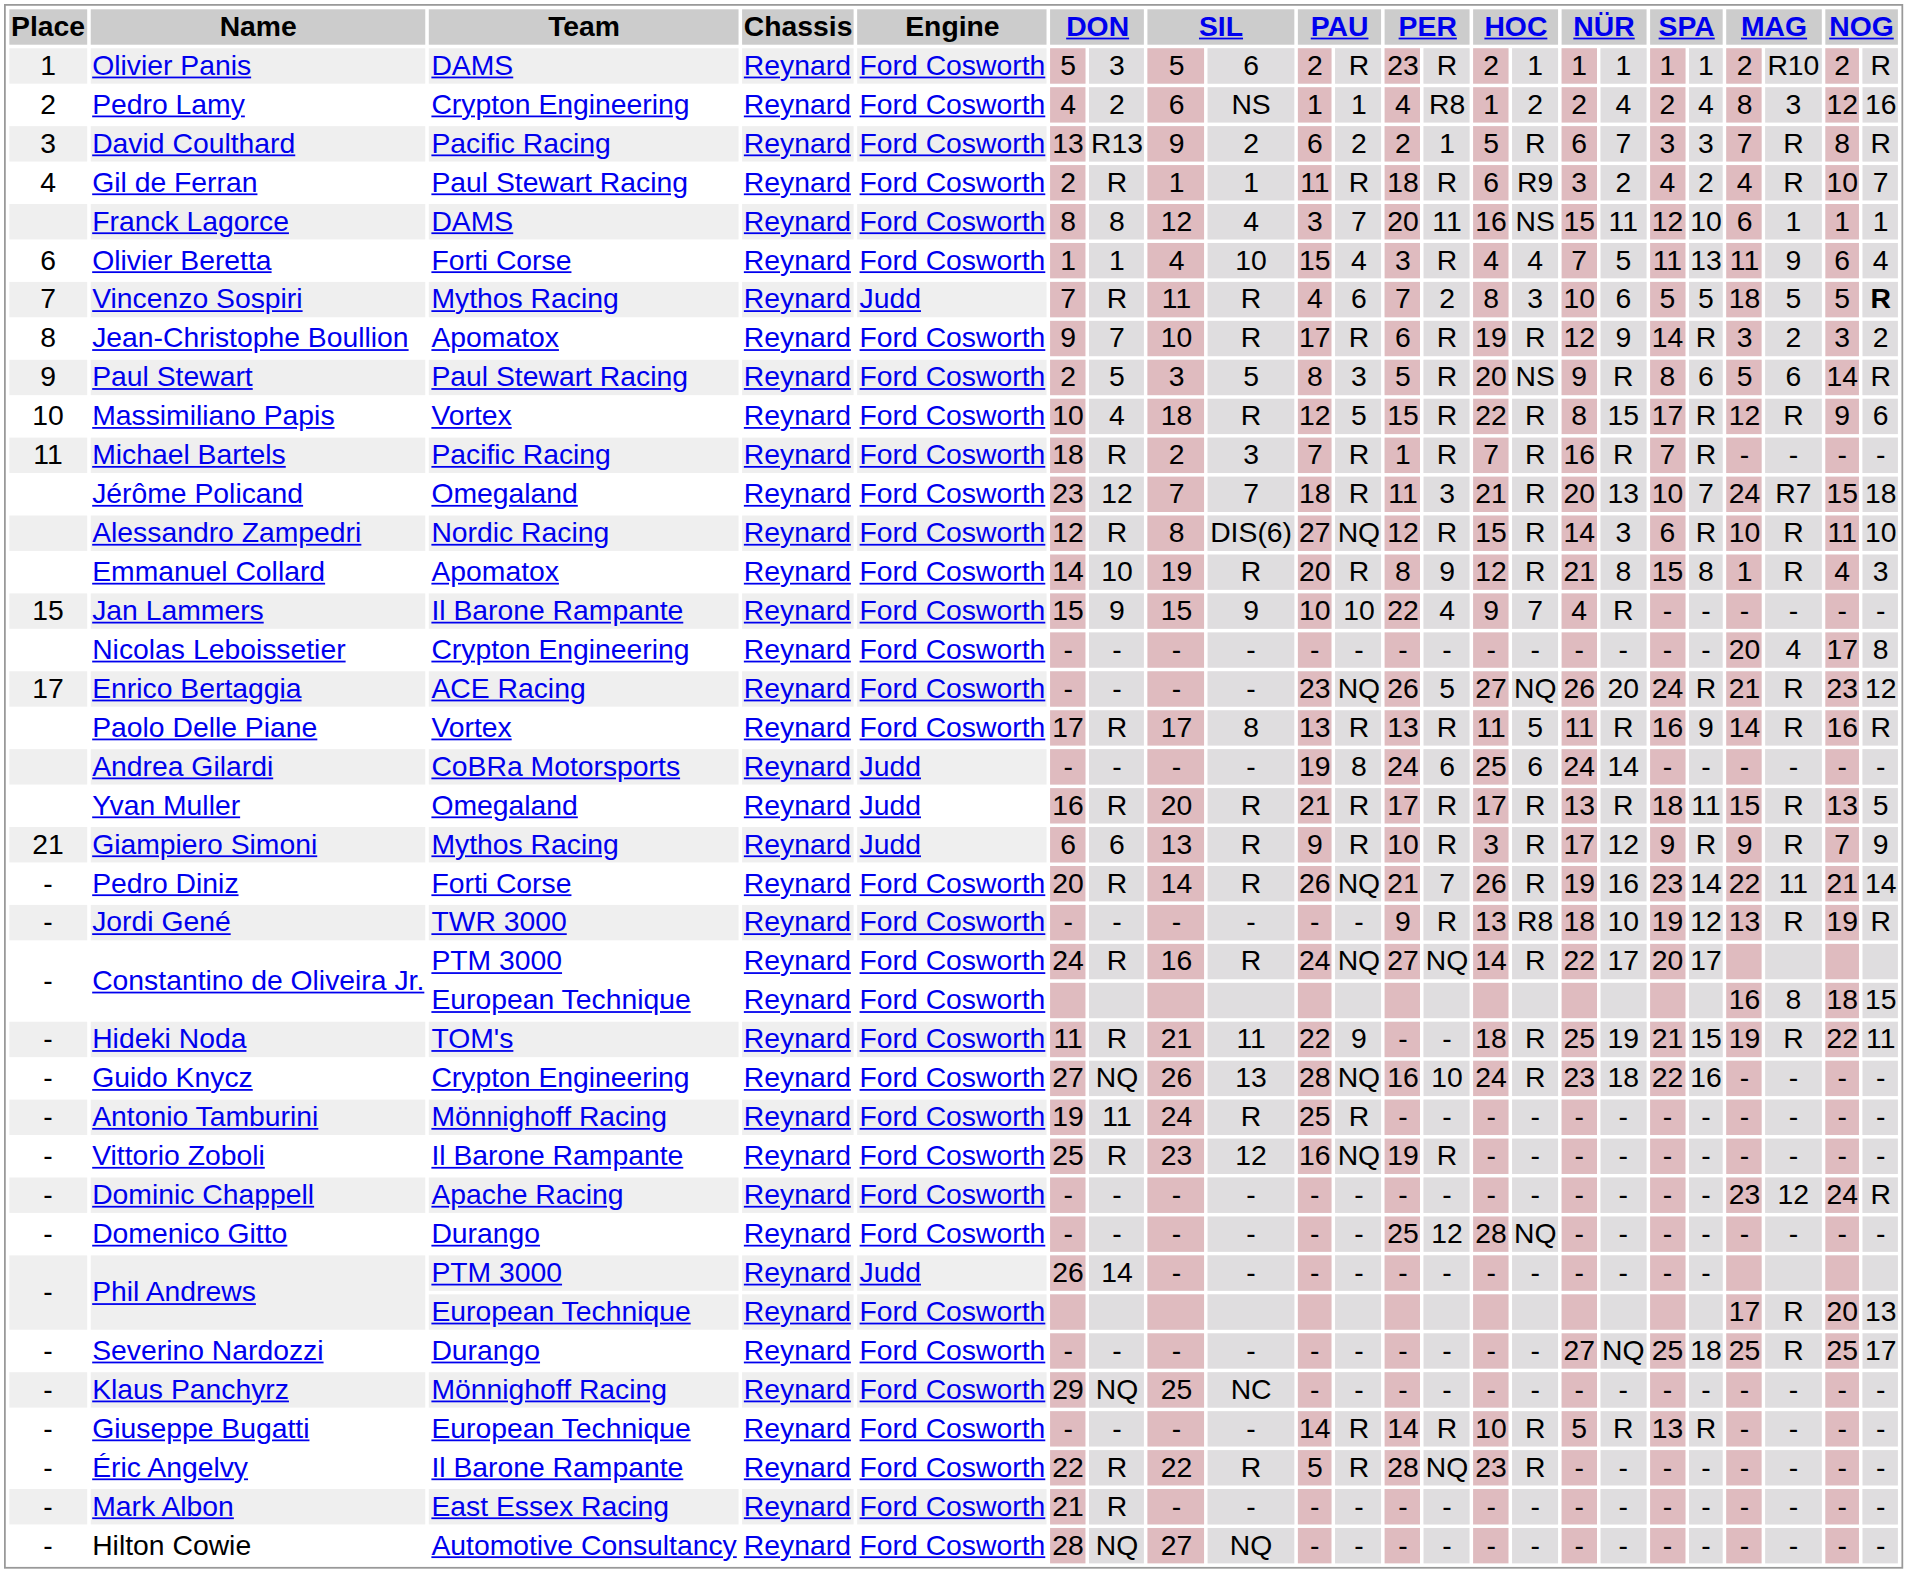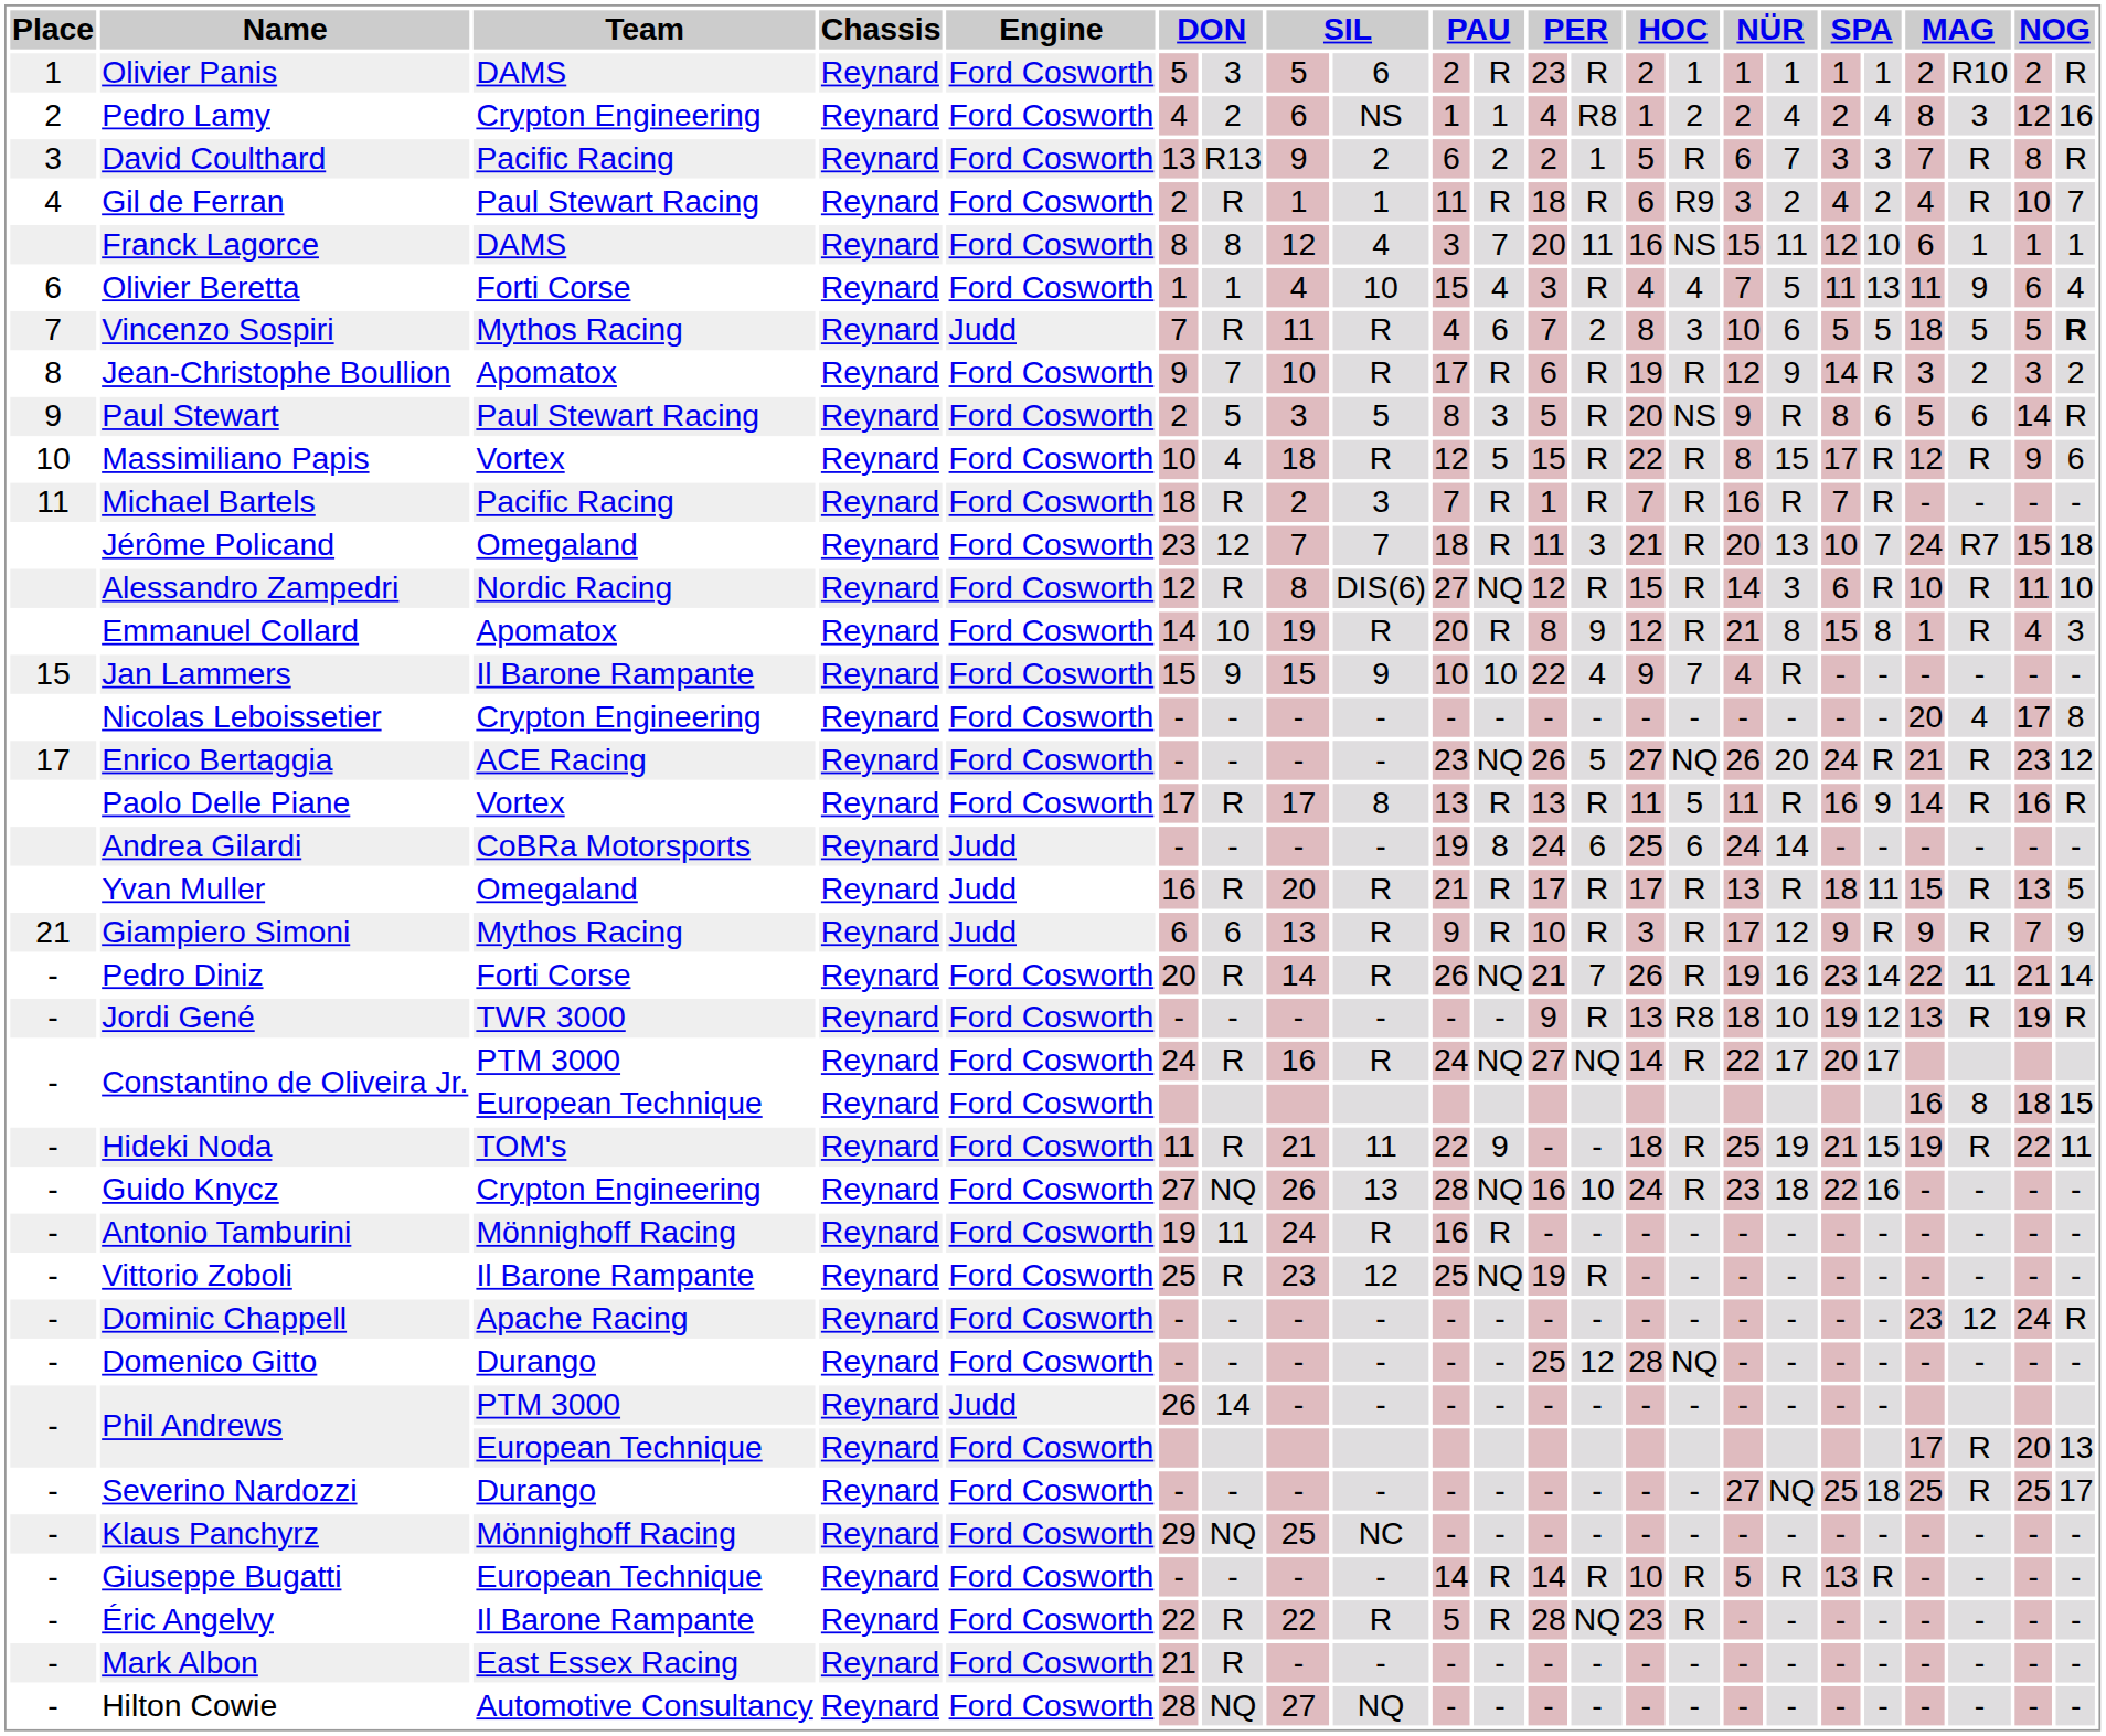Antonio Tamburini | column 10: 25 -> 16
Vittorio Zoboli | column 10: 16 -> 25
